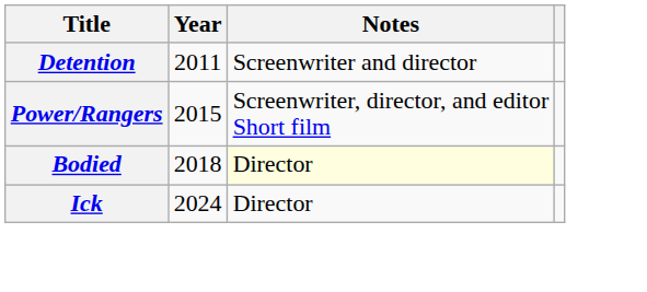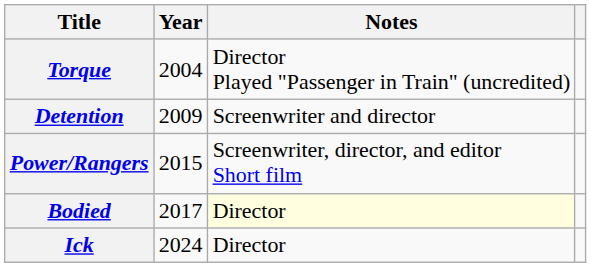+ row: Torque | 2004 | Director Played "Passenger in Train" (uncredited)
Detention | Year: 2011 -> 2009
Bodied | Year: 2018 -> 2017
